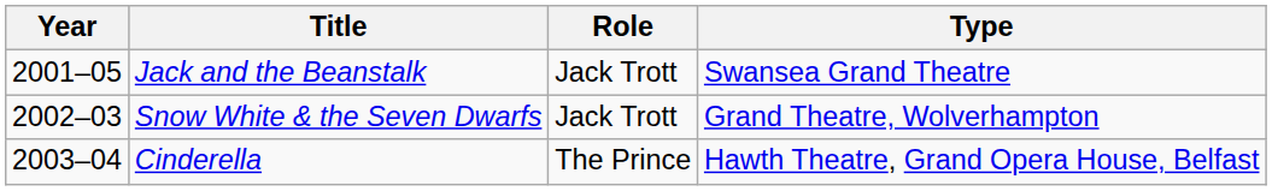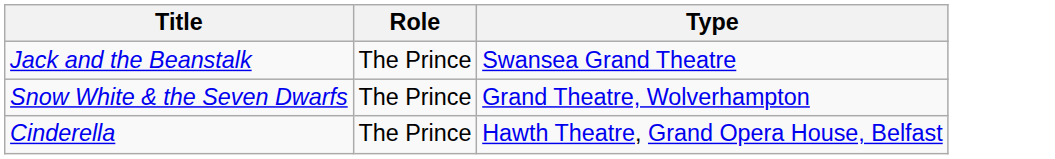- column: Year | 2001–05 | 2002–03 | 2003–04
Jack and the Beanstalk | Role: Jack Trott -> The Prince
Snow White & the Seven Dwarfs | Role: Jack Trott -> The Prince
